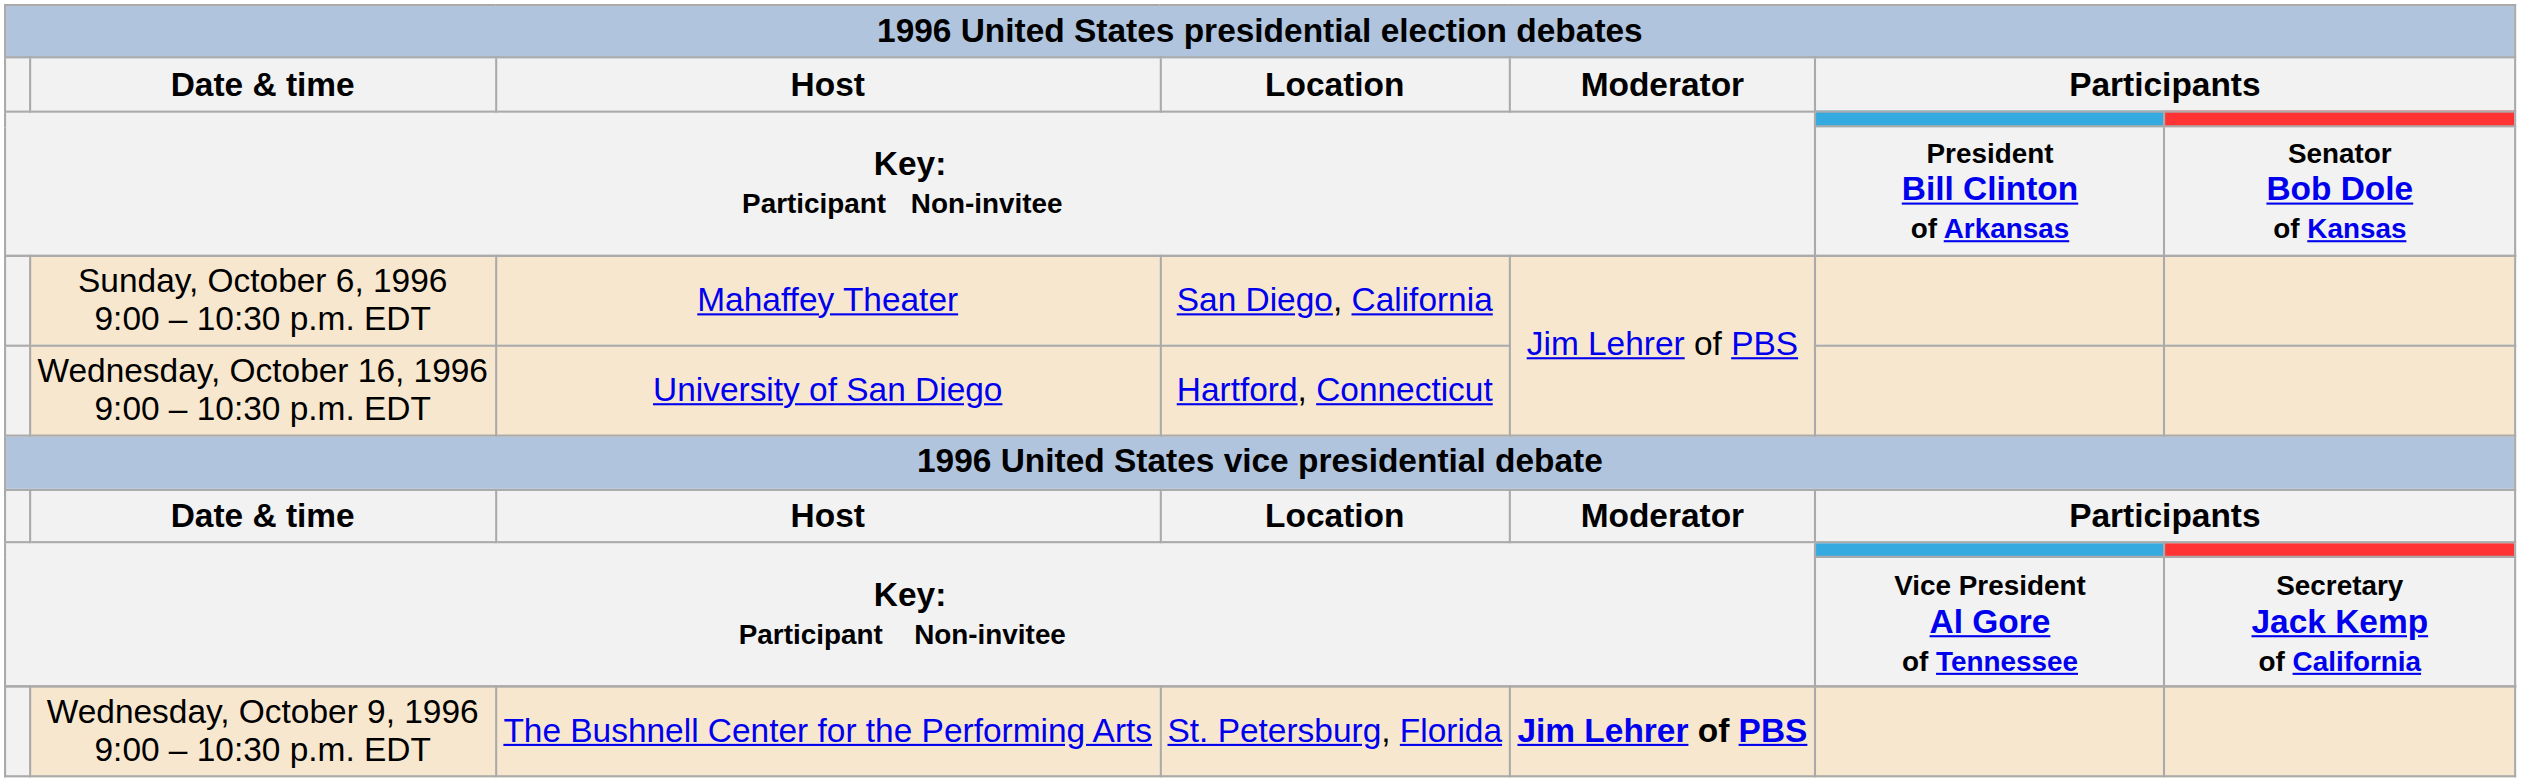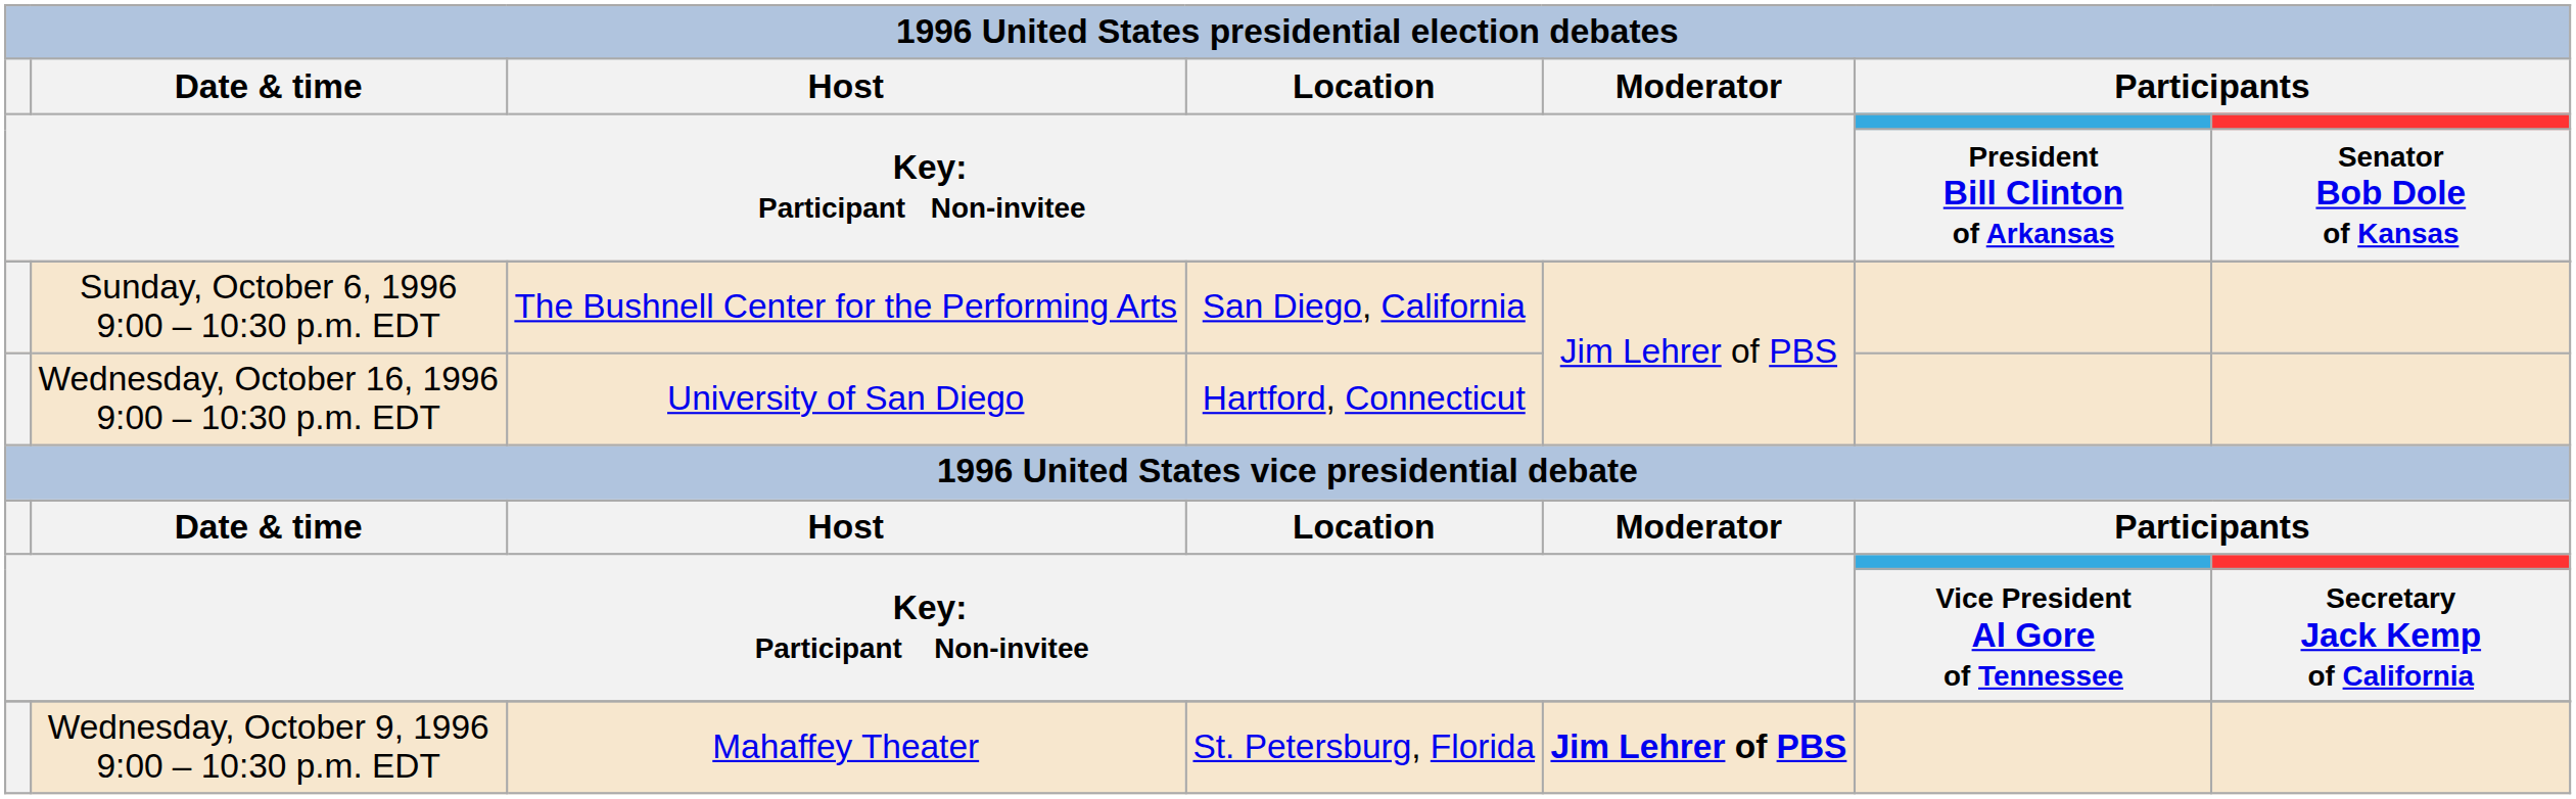Sunday, October 6, 1996 9:00 – 10:30 p.m. EDT | column 3: Mahaffey Theater -> The Bushnell Center for the Performing Arts
Wednesday, October 9, 1996 9:00 – 10:30 p.m. EDT | column 3: The Bushnell Center for the Performing Arts -> Mahaffey Theater
